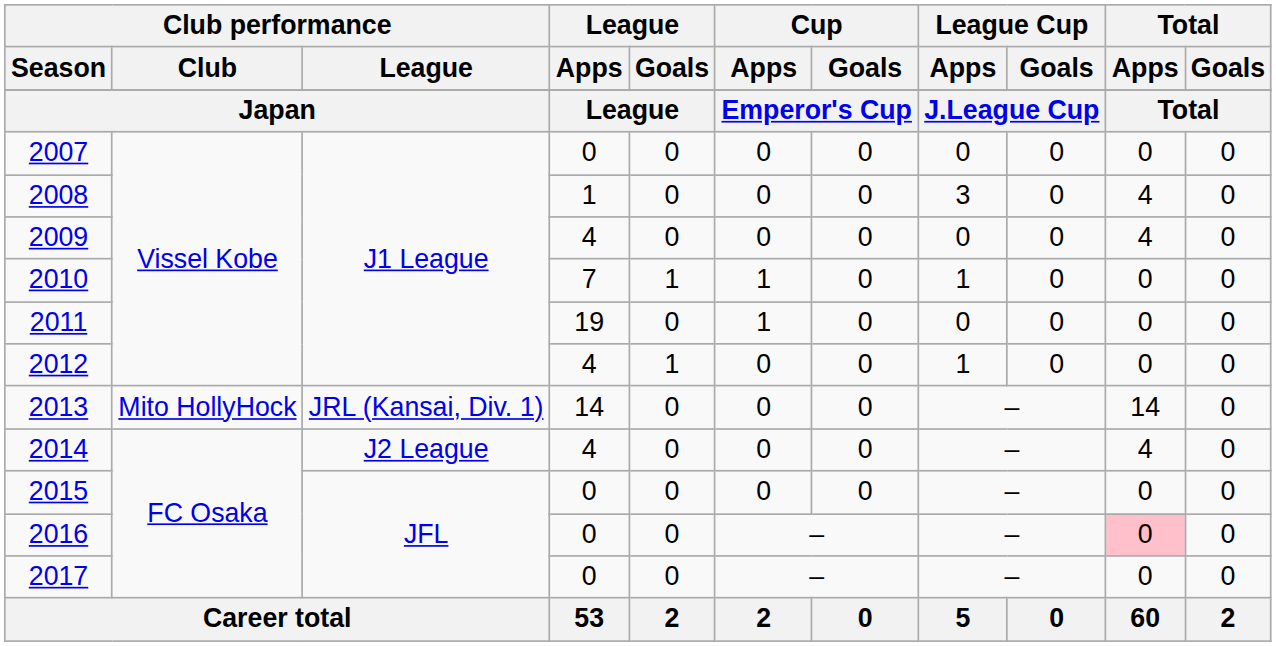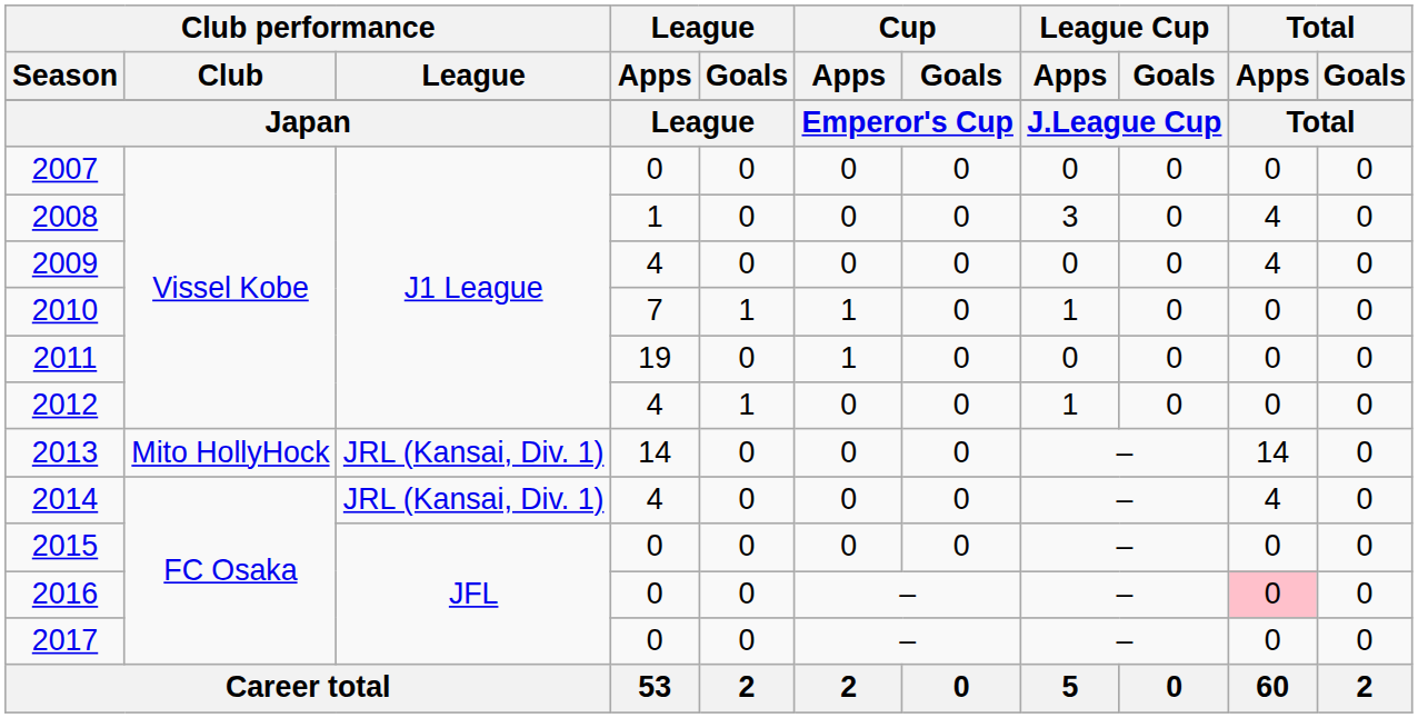2014 | Club performance / League: J2 League -> JRL (Kansai, Div. 1)
